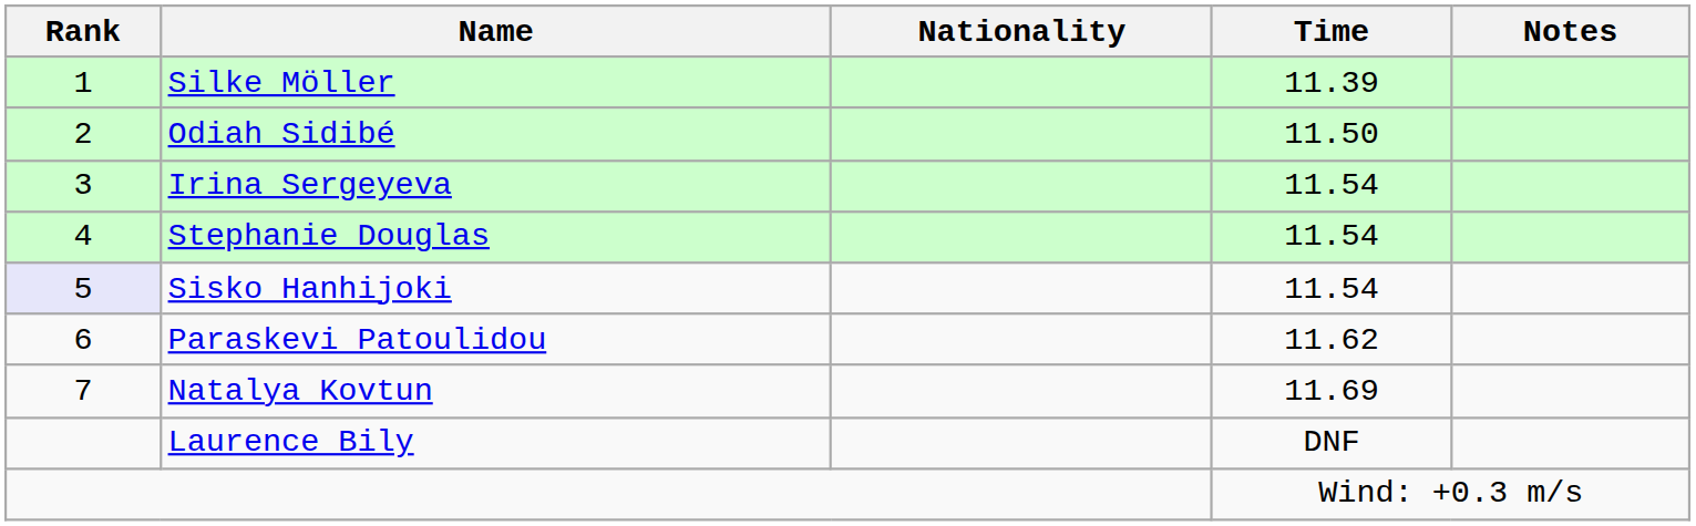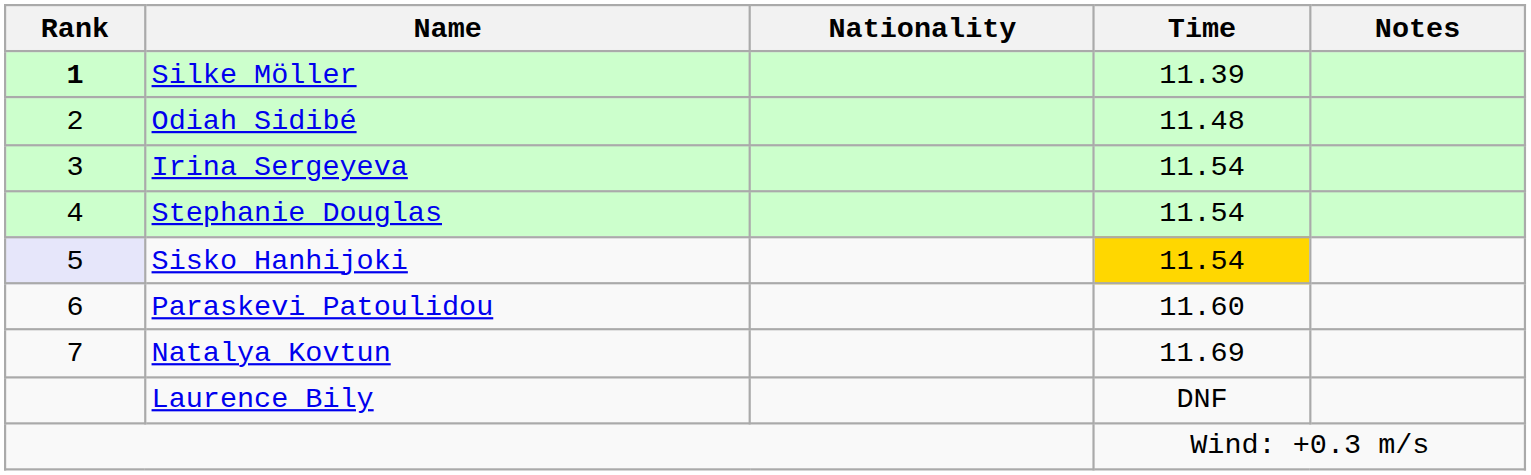Silke Möller | Rank: normal -> bold
Odiah Sidibé | Time: 11.50 -> 11.48
Sisko Hanhijoki | Time: no background -> gold background
Paraskevi Patoulidou | Time: 11.62 -> 11.60
